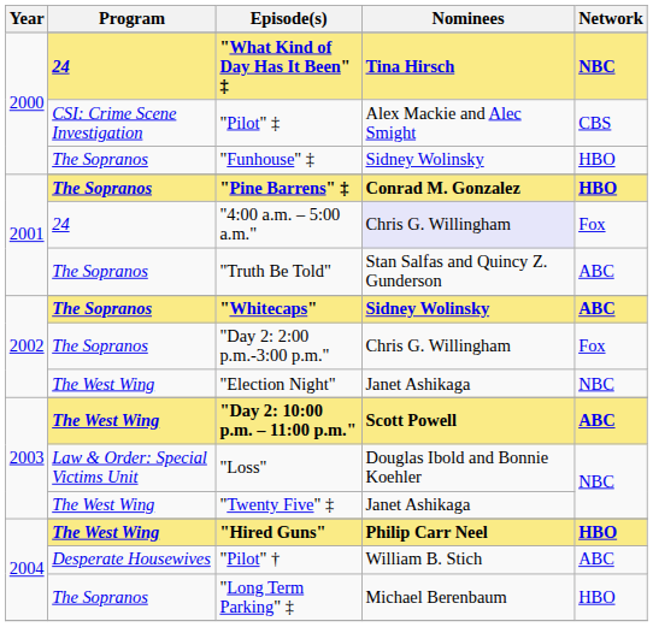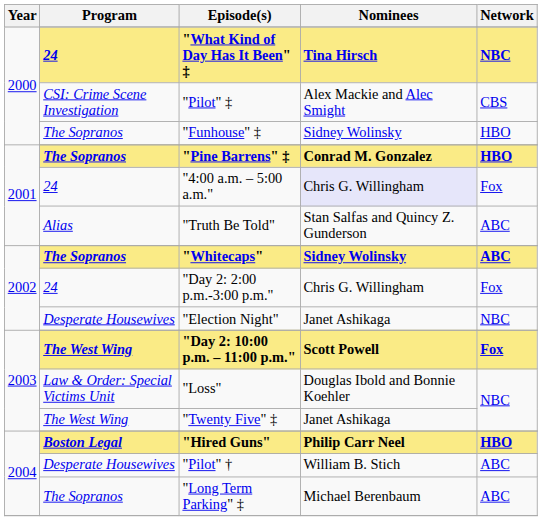"Truth Be Told" | Program: The Sopranos -> Alias
"Day 2: 2:00 p.m.-3:00 p.m." | Program: The Sopranos -> 24
"Election Night" | Program: The West Wing -> Desperate Housewives
"Day 2: 10:00 p.m. – 11:00 p.m." | Network: ABC -> Fox
"Hired Guns" | Program: The West Wing -> Boston Legal
"Long Term Parking" ‡ | Network: HBO -> ABC
